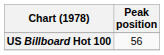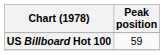US Billboard Hot 100 | Peak position: 56 -> 59
